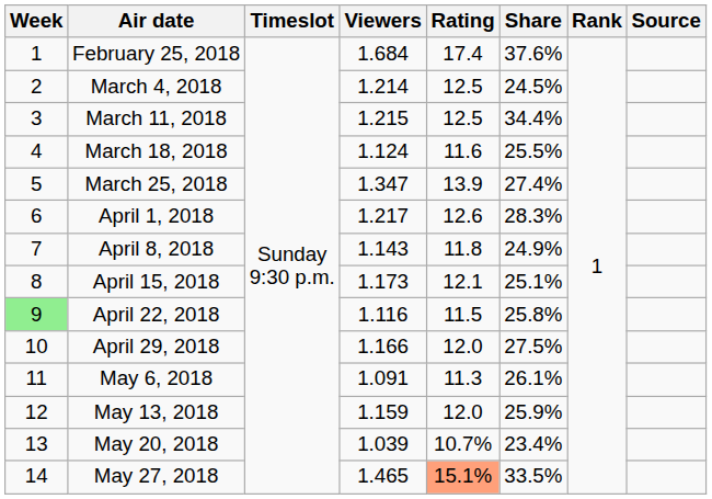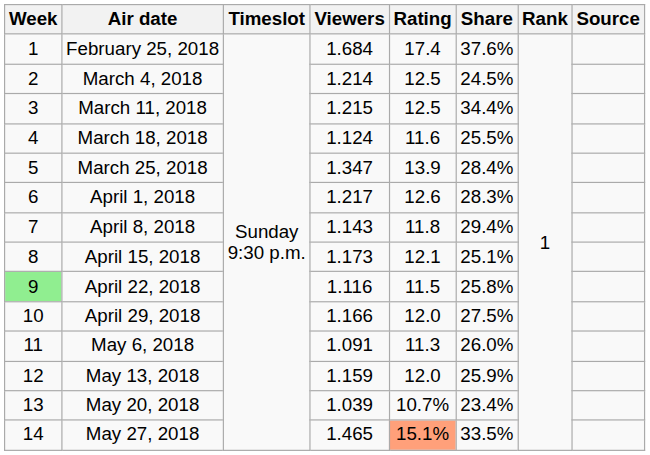March 25, 2018 | Share: 27.4% -> 28.4%
April 8, 2018 | Share: 24.9% -> 29.4%
May 6, 2018 | Share: 26.1% -> 26.0%
